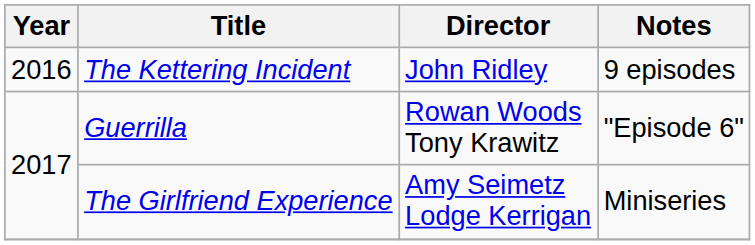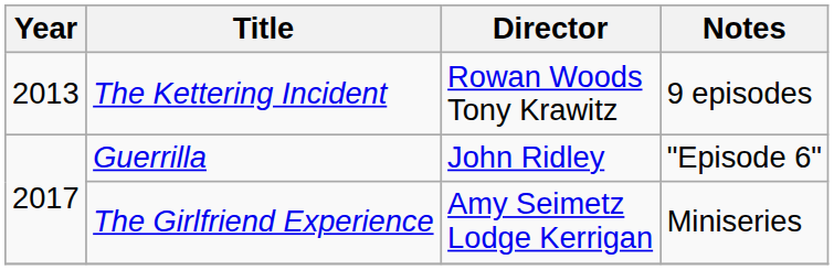The Kettering Incident | Year: 2016 -> 2013
The Kettering Incident | Director: John Ridley -> Rowan Woods Tony Krawitz
Guerrilla | Director: Rowan Woods Tony Krawitz -> John Ridley
